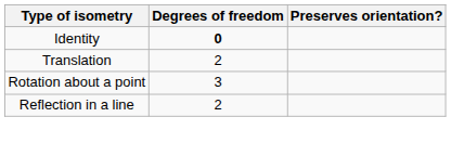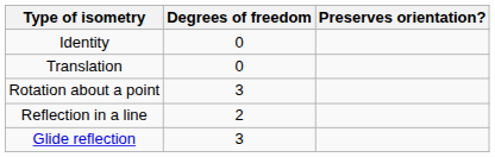Identity | Degrees of freedom: bold -> normal
Translation | Degrees of freedom: 2 -> 0
+ row: Glide reflection | 3
